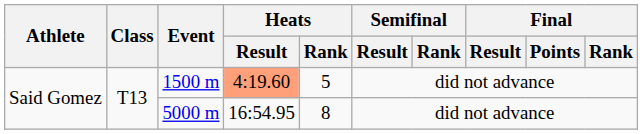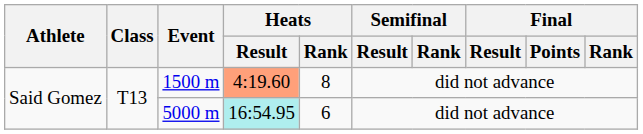1500 m | Heats / Rank: 5 -> 8
5000 m | Heats / Result: no background -> paleturquoise background
5000 m | Heats / Rank: 8 -> 6
